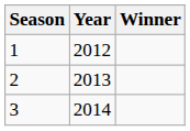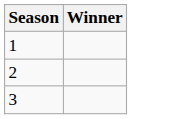- column: Year | 2012 | 2013 | 2014
